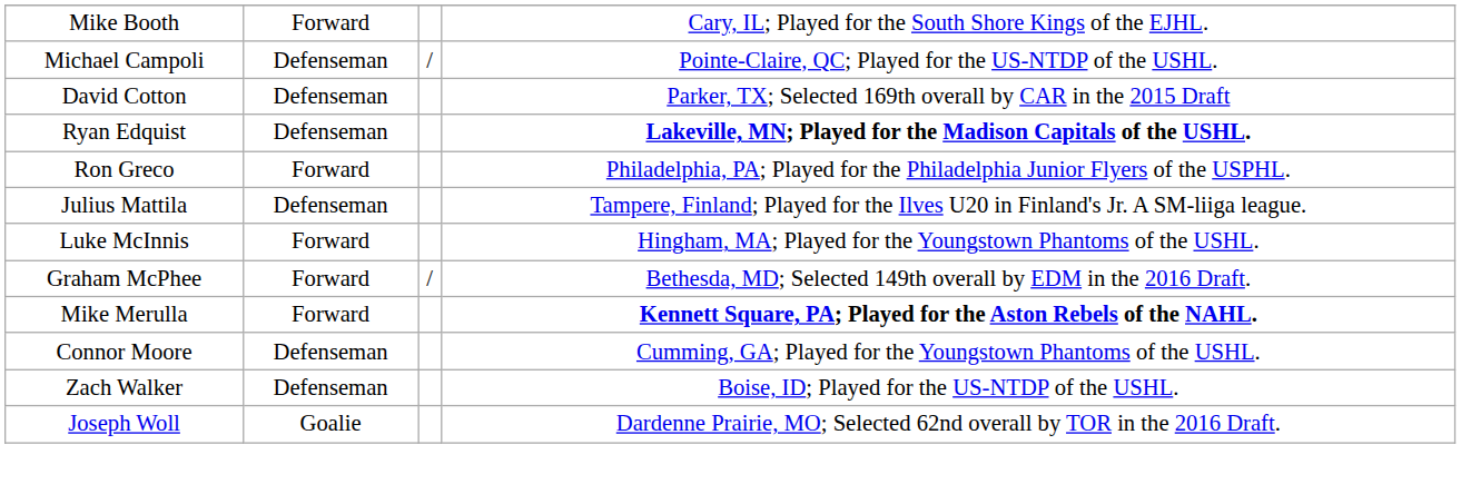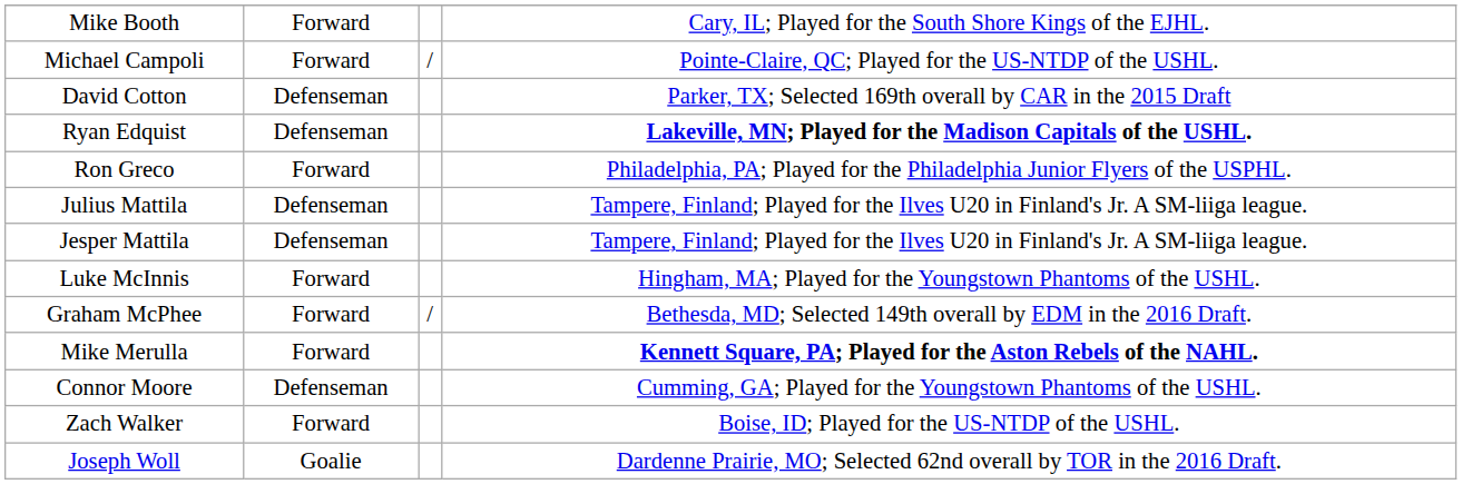Michael Campoli | column 2: Defenseman -> Forward
+ row: Jesper Mattila | Defenseman | Tampere, Finland; Played for the Ilves U20 in Finland's Jr. A SM-liiga league.
Zach Walker | column 2: Defenseman -> Forward
